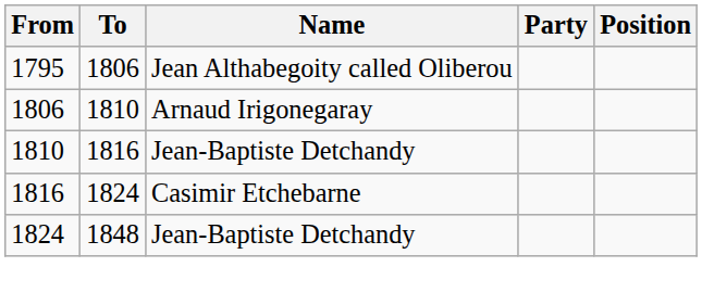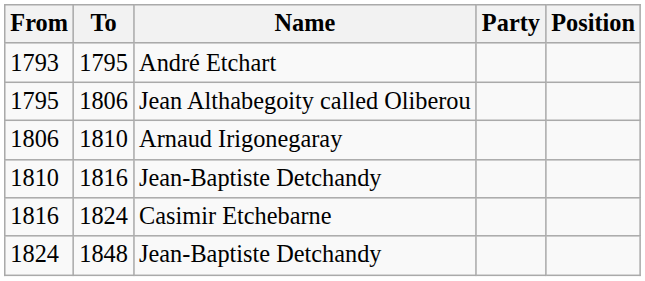+ row: 1793 | 1795 | André Etchart
